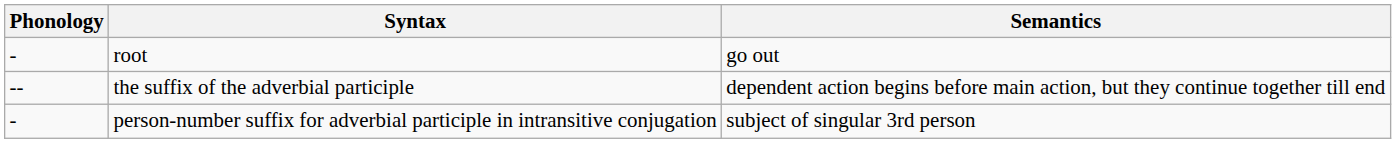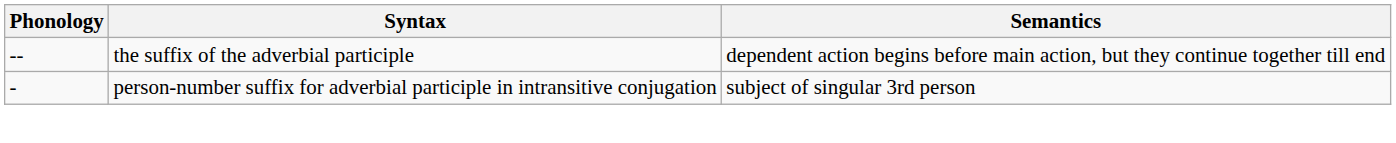- row: - | root | go out
